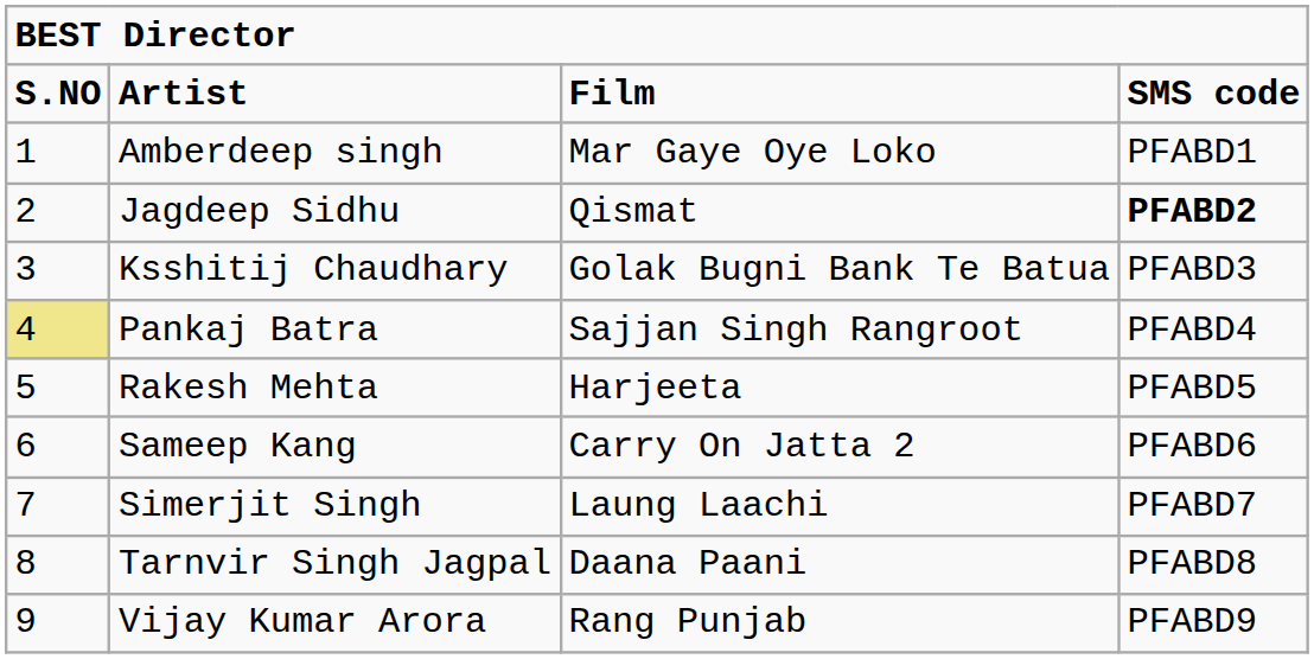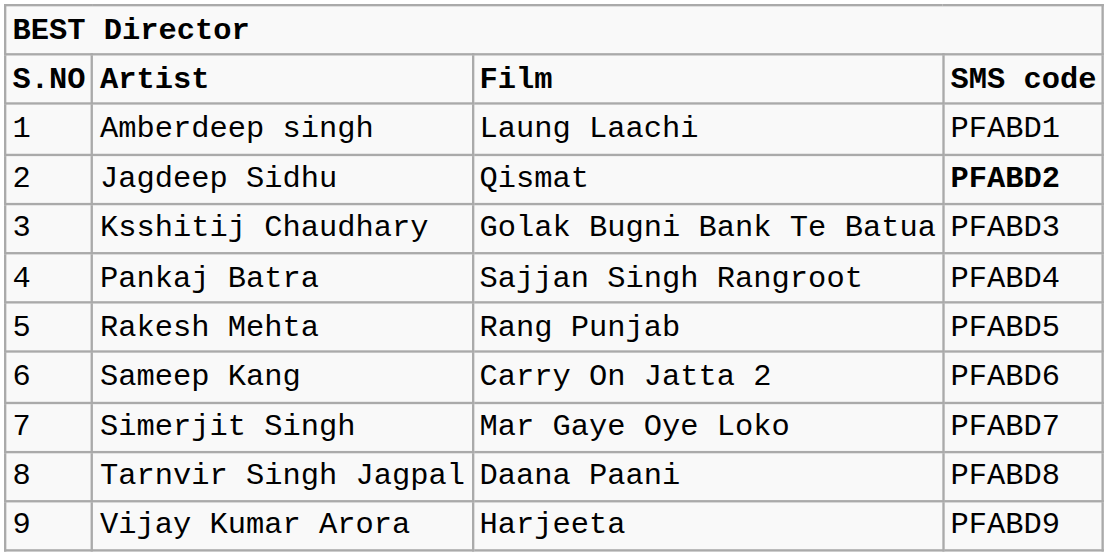Amberdeep singh | column 3: Mar Gaye Oye Loko -> Laung Laachi
Pankaj Batra | column 1: khaki background -> no background
Rakesh Mehta | column 3: Harjeeta -> Rang Punjab
Simerjit Singh | column 3: Laung Laachi -> Mar Gaye Oye Loko
Vijay Kumar Arora | column 3: Rang Punjab -> Harjeeta
